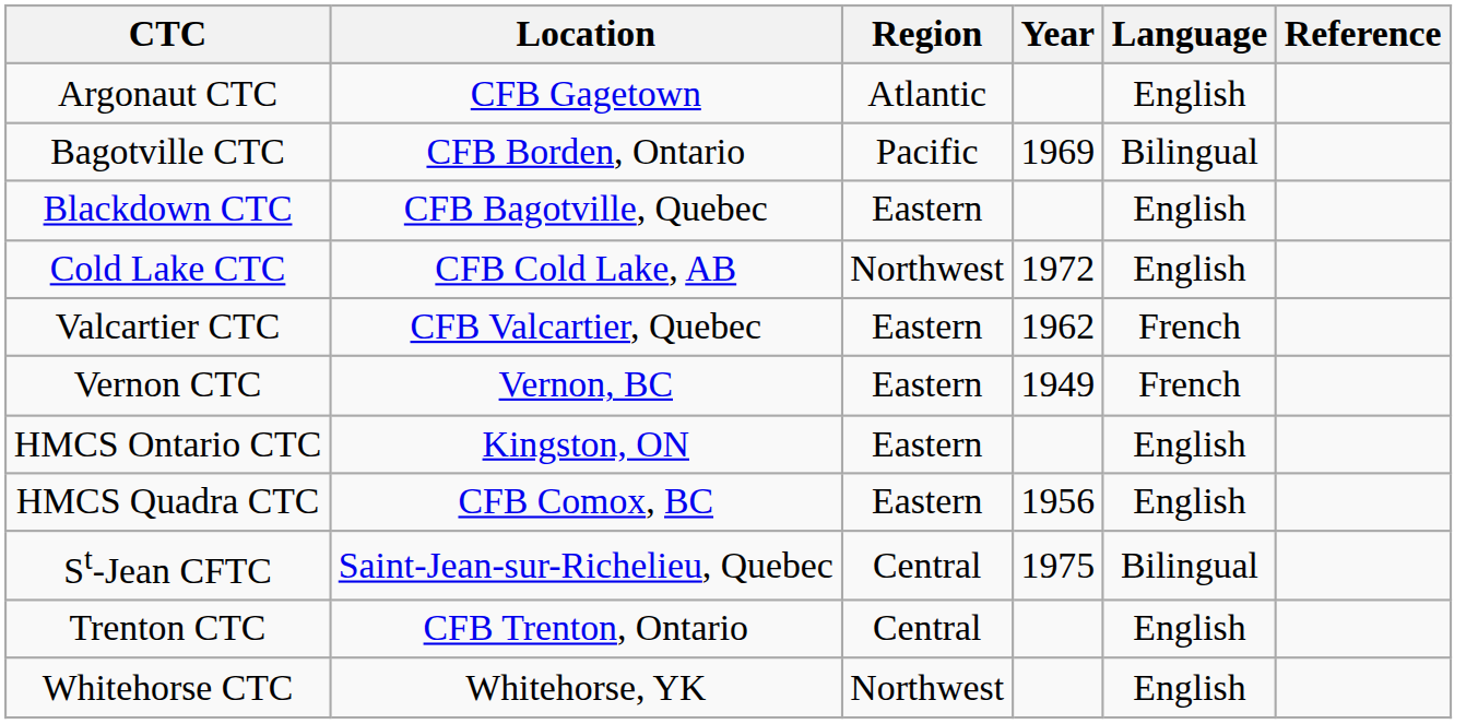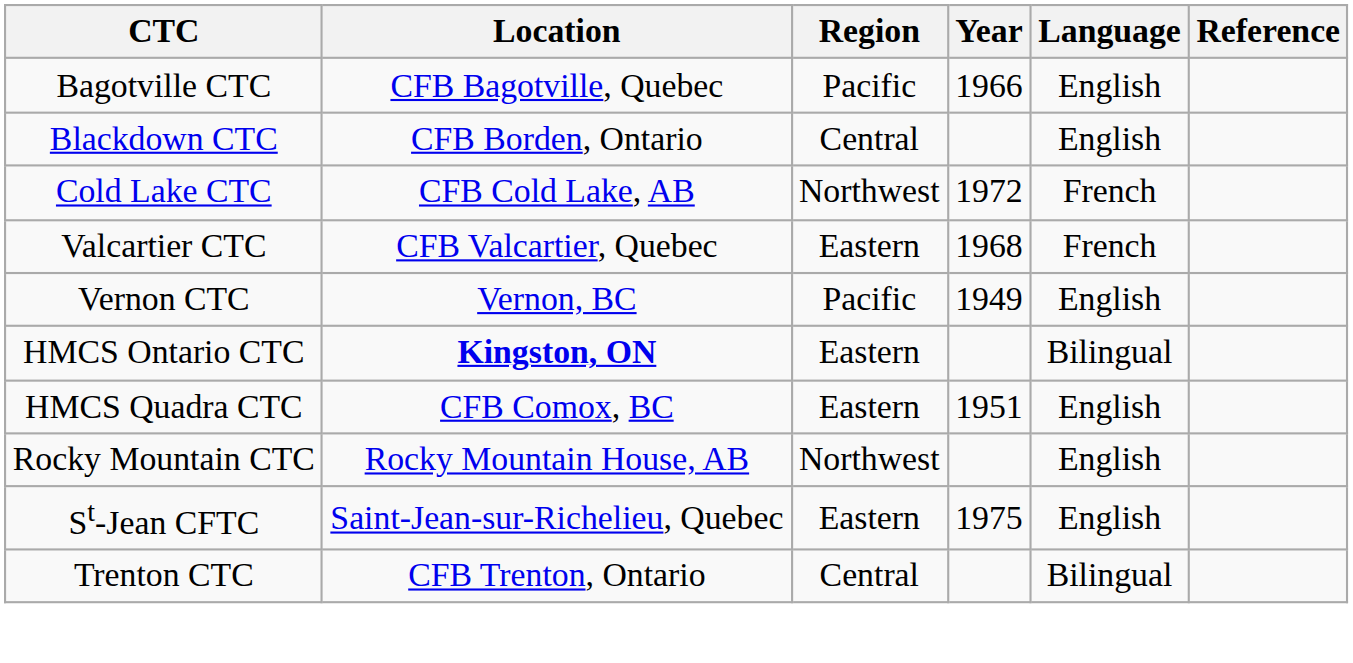- row: Argonaut CTC | CFB Gagetown | Atlantic | English
Bagotville CTC | Location: CFB Borden, Ontario -> CFB Bagotville, Quebec
Bagotville CTC | Year: 1969 -> 1966
Bagotville CTC | Language: Bilingual -> English
Blackdown CTC | Location: CFB Bagotville, Quebec -> CFB Borden, Ontario
Blackdown CTC | Region: Eastern -> Central
Cold Lake CTC | Language: English -> French
Valcartier CTC | Year: 1962 -> 1968
Vernon CTC | Region: Eastern -> Pacific
Vernon CTC | Language: French -> English
HMCS Ontario CTC | Location: normal -> bold
HMCS Ontario CTC | Language: English -> Bilingual
HMCS Quadra CTC | Year: 1956 -> 1951
+ row: Rocky Mountain CTC | Rocky Mountain House, AB | Northwest | English
St-Jean CFTC | Region: Central -> Eastern
St-Jean CFTC | Language: Bilingual -> English
Trenton CTC | Language: English -> Bilingual
- row: Whitehorse CTC | Whitehorse, YK | Northwest | English
